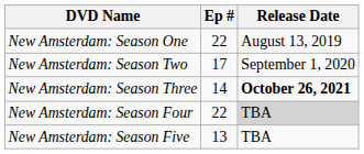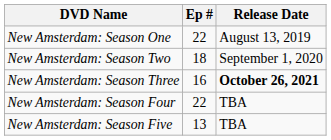New Amsterdam: Season Two | Ep #: 17 -> 18
New Amsterdam: Season Three | Ep #: 14 -> 16
New Amsterdam: Season Four | Release Date: lightgrey background -> no background
